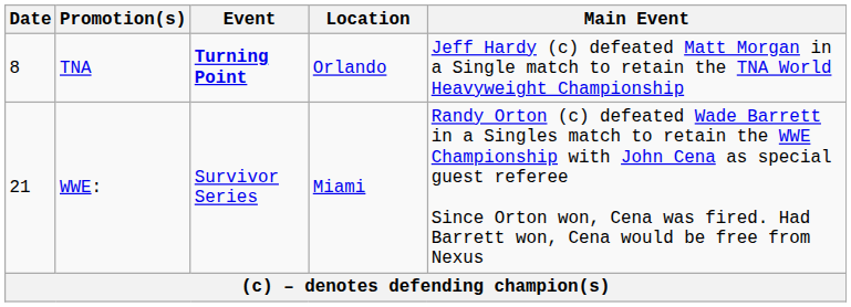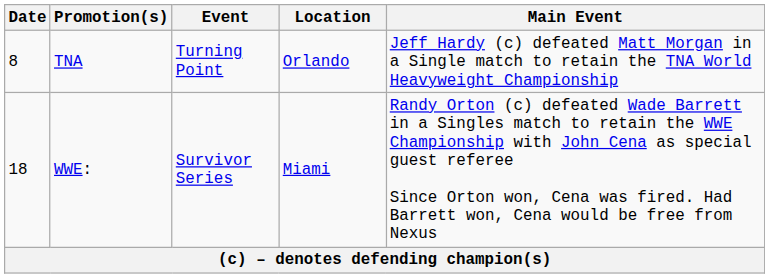TNA | Event: bold -> normal
WWE: | Date: 21 -> 18
